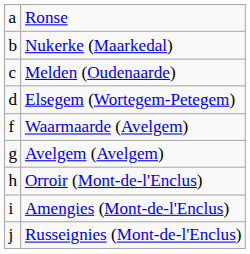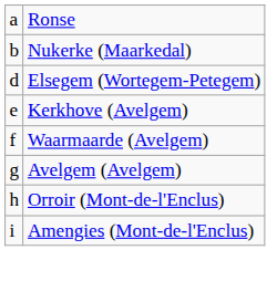- row: c | Melden (Oudenaarde)
+ row: e | Kerkhove (Avelgem)
- row: j | Russeignies (Mont-de-l'Enclus)
